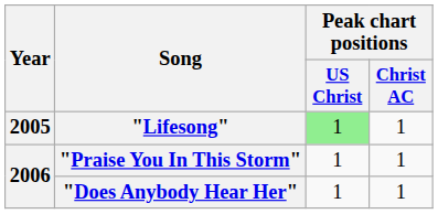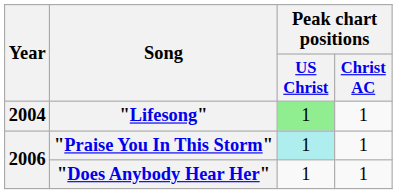"Lifesong" | Year: 2005 -> 2004
"Praise You In This Storm" | Peak chart positions / US Christ: no background -> paleturquoise background
